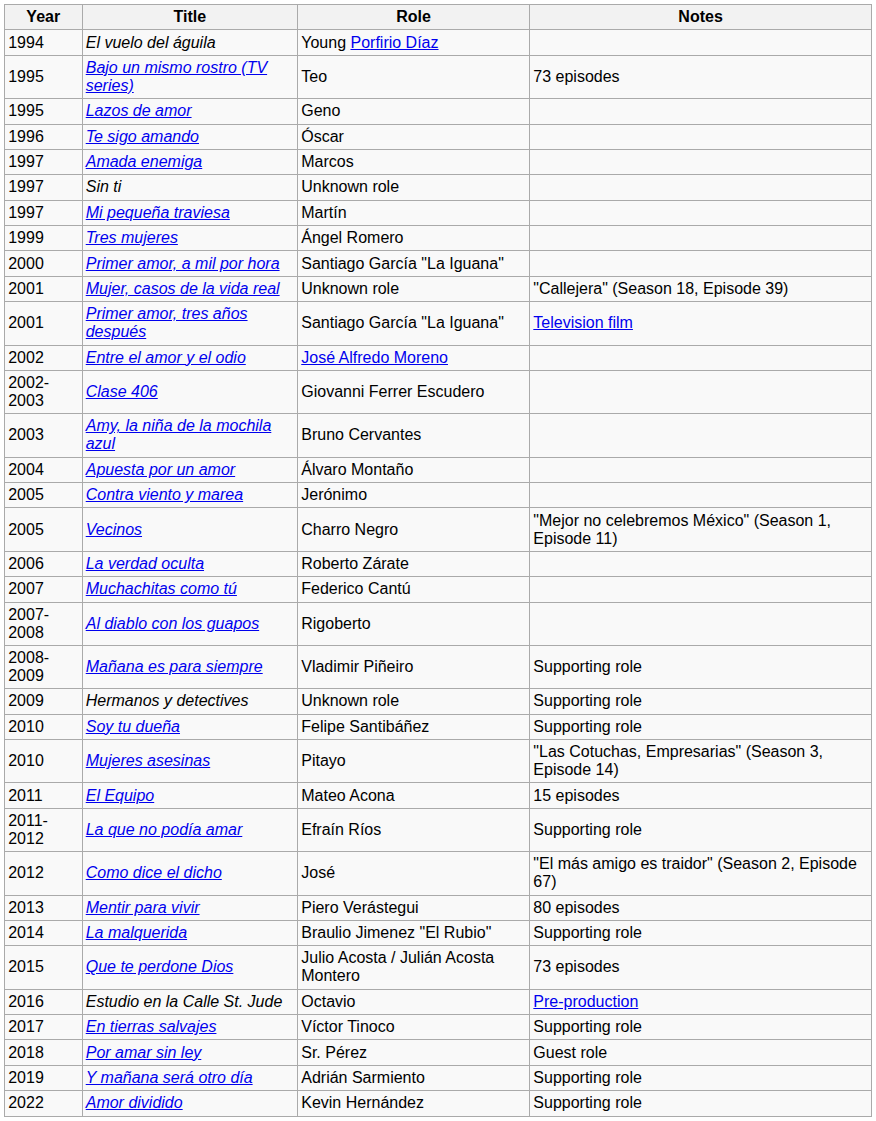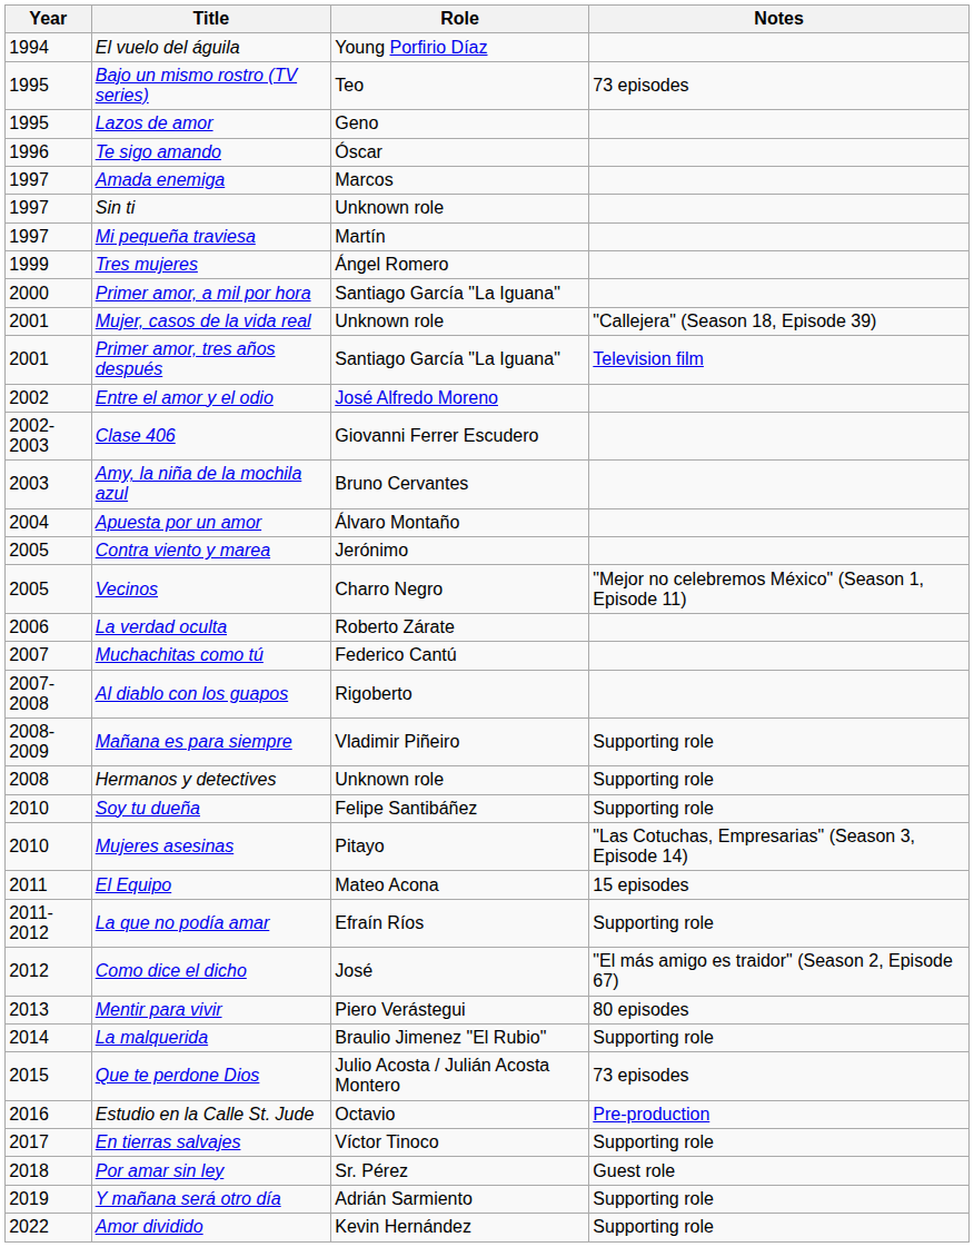Hermanos y detectives | Year: 2009 -> 2008
